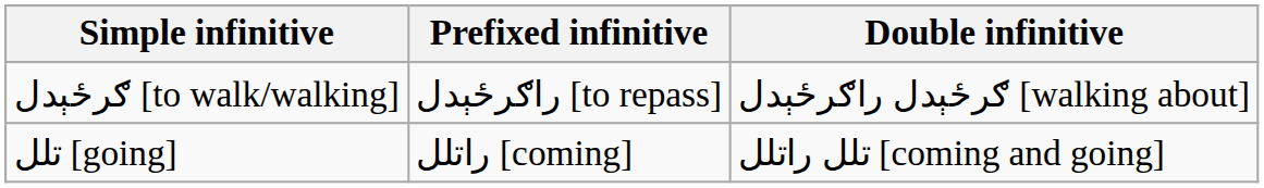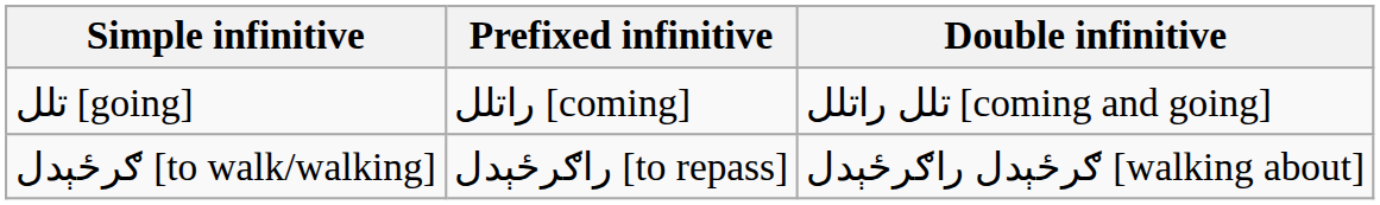rows swapped: تلل [going] <-> ګرځېدل [to walk/walking]
